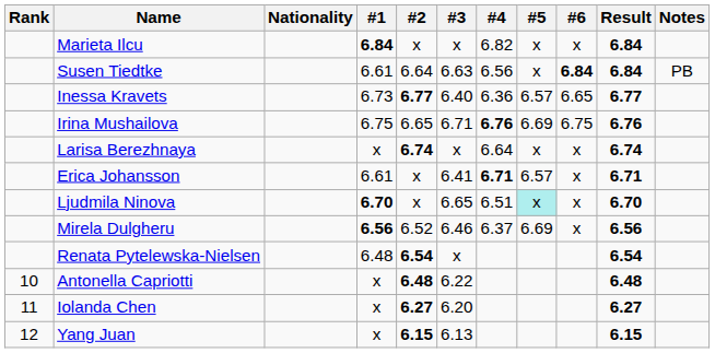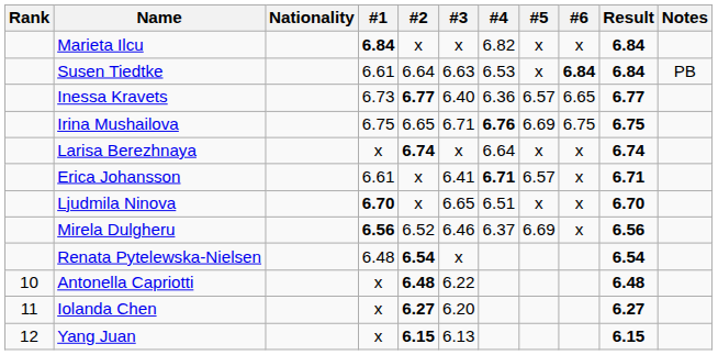Susen Tiedtke | #4: 6.56 -> 6.53
Irina Mushailova | Result: 6.76 -> 6.75
Ljudmila Ninova | #5: paleturquoise background -> no background
